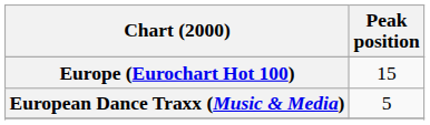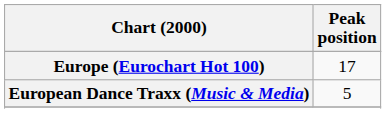Europe (Eurochart Hot 100) | Peak position: 15 -> 17
